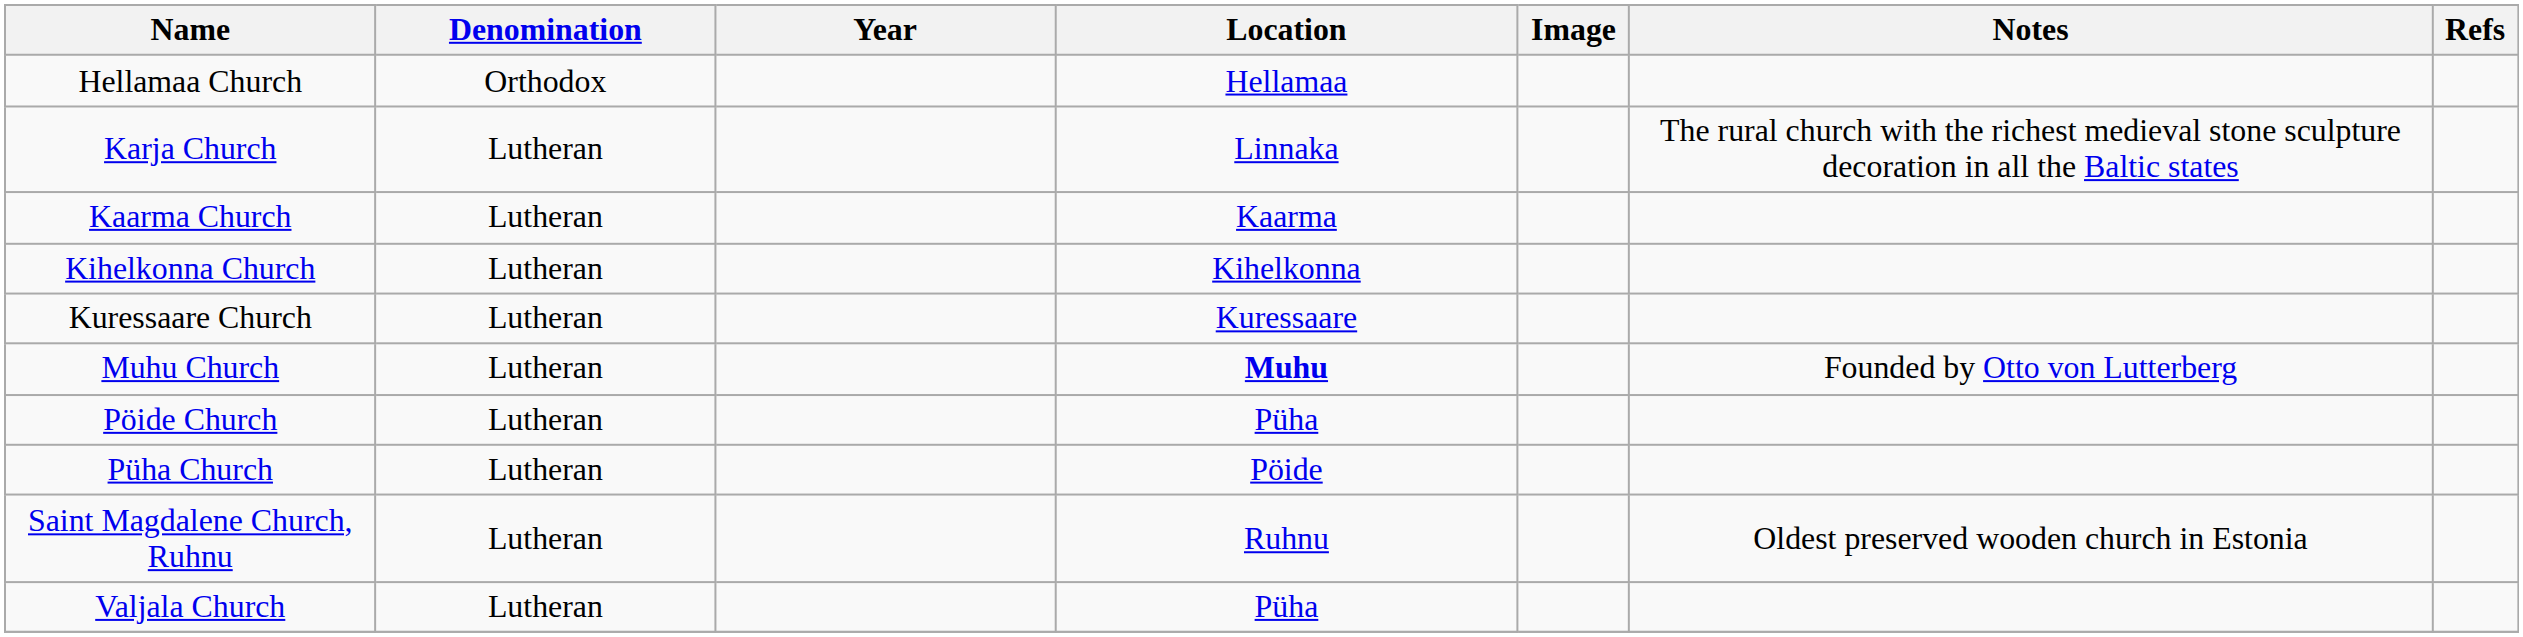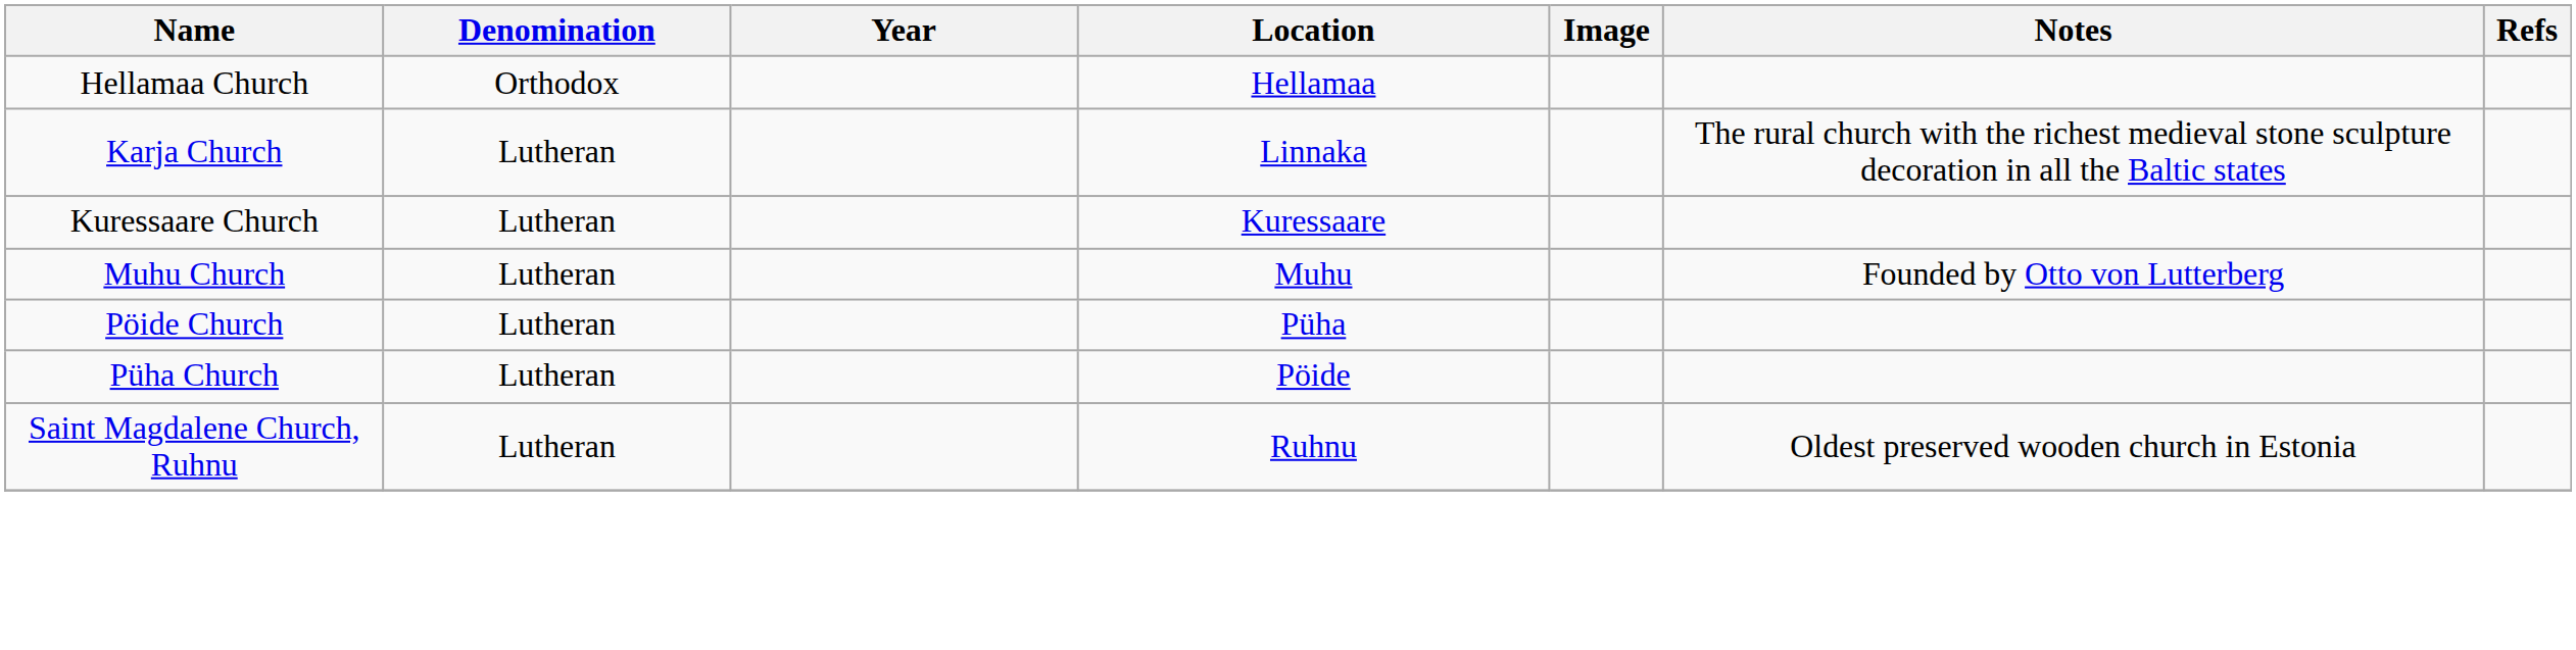- row: Kaarma Church | Lutheran | Kaarma
- row: Kihelkonna Church | Lutheran | Kihelkonna
Muhu Church | Location: bold -> normal
- row: Valjala Church | Lutheran | Püha
